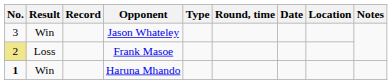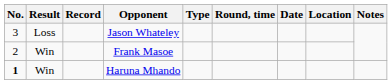Jason Whateley | Result: Win -> Loss
Frank Masoe | No.: khaki background -> no background
Frank Masoe | Result: Loss -> Win
